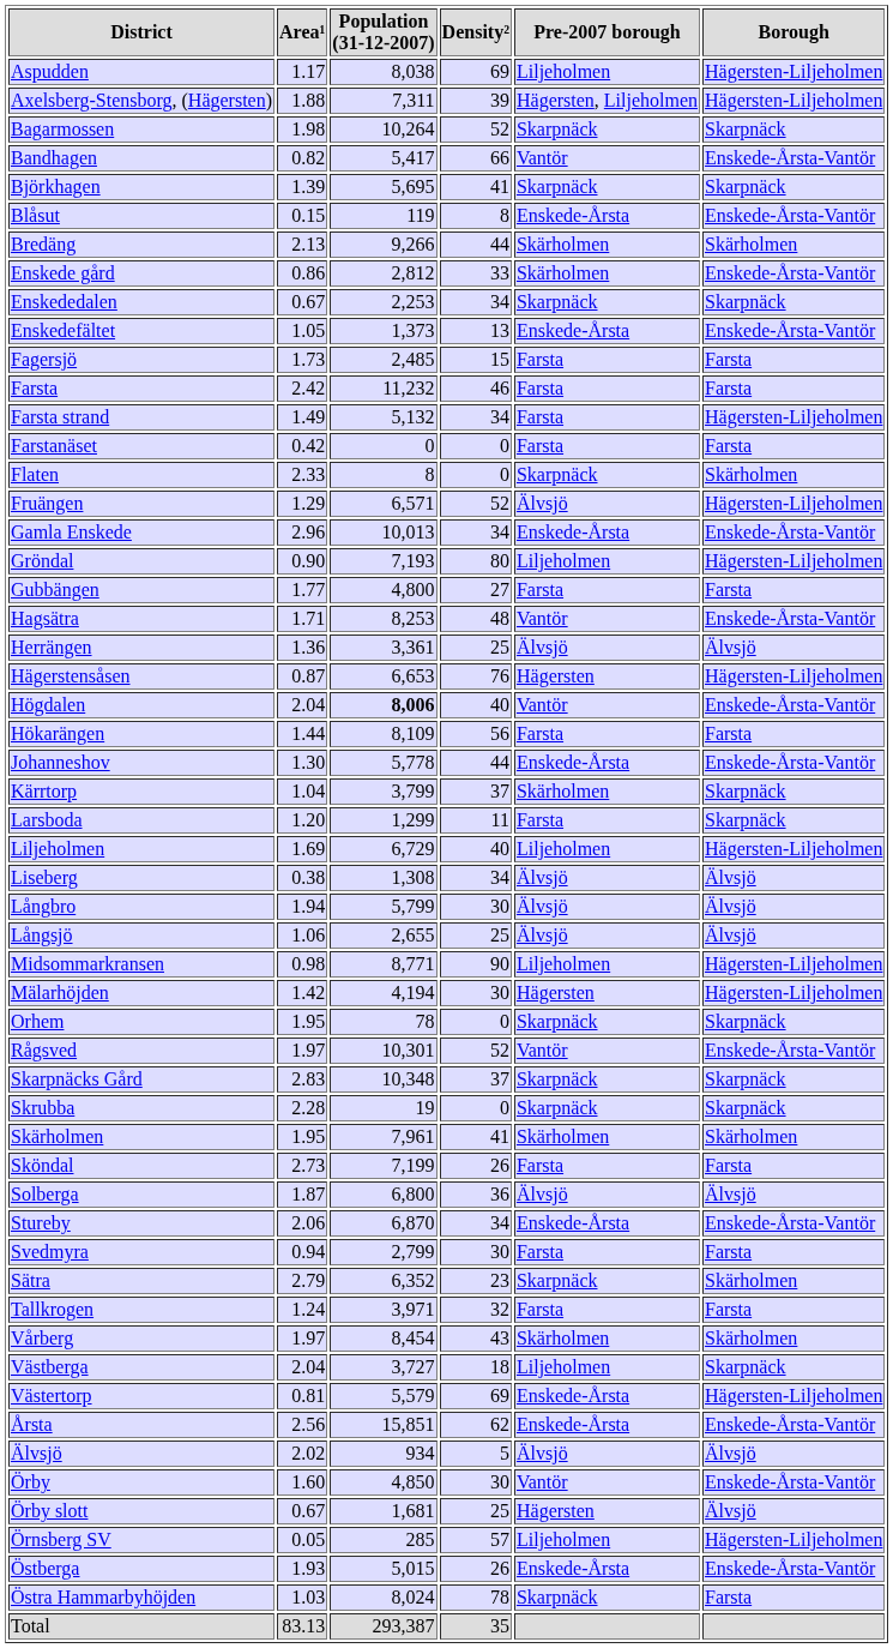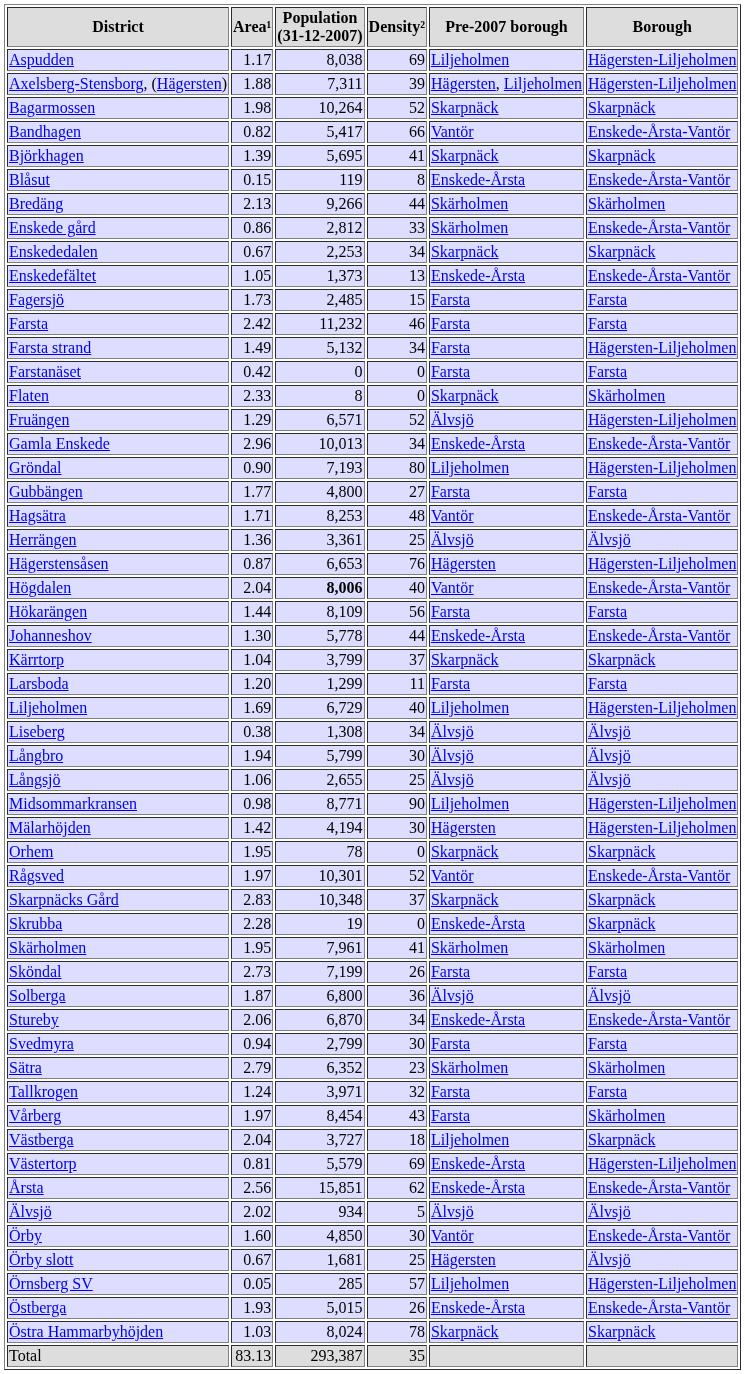Kärrtorp | Pre-2007 borough: Skärholmen -> Skarpnäck
Larsboda | Borough: Skarpnäck -> Farsta
Skrubba | Pre-2007 borough: Skarpnäck -> Enskede-Årsta
Sätra | Pre-2007 borough: Skarpnäck -> Skärholmen
Vårberg | Pre-2007 borough: Skärholmen -> Farsta
Östra Hammarbyhöjden | Borough: Farsta -> Skarpnäck
